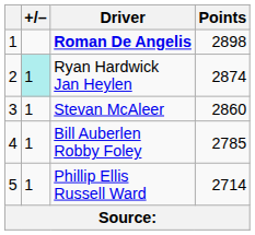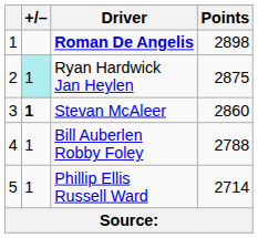Ryan Hardwick Jan Heylen | Points: 2874 -> 2875
Stevan McAleer | +/–: normal -> bold
Bill Auberlen Robby Foley | Points: 2785 -> 2788
